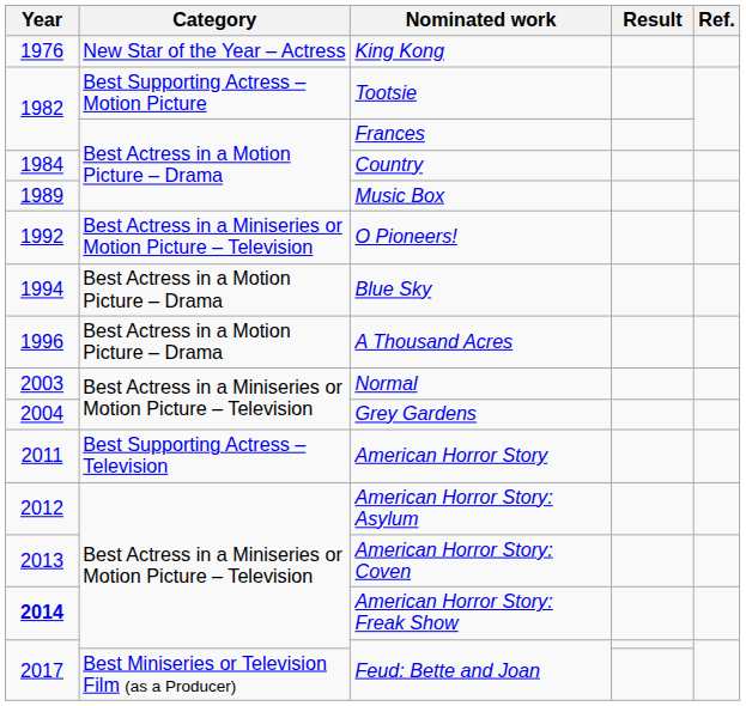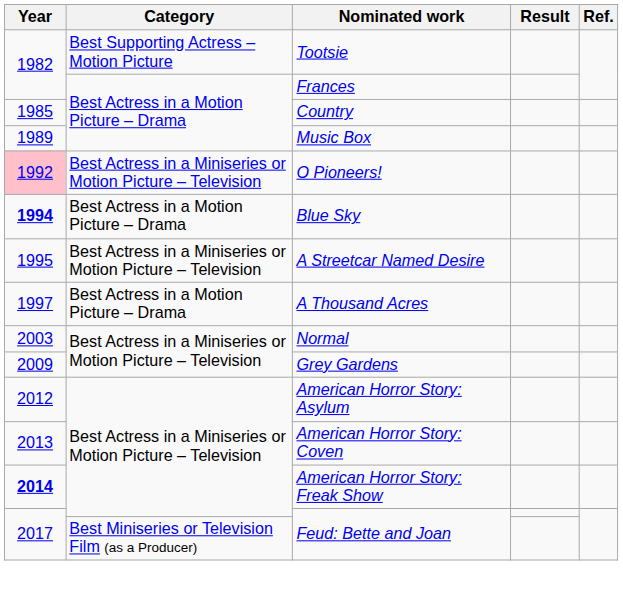- row: 1976 | New Star of the Year – Actress | King Kong
Country | Year: 1984 -> 1985
O Pioneers! | Year: no background -> pink background
Blue Sky | Year: normal -> bold
+ row: 1995 | Best Actress in a Miniseries or Motion Picture – Television | A Streetcar Named Desire
A Thousand Acres | Year: 1996 -> 1997
Grey Gardens | Year: 2004 -> 2009
- row: 2011 | Best Supporting Actress – Television | American Horror Story
